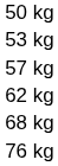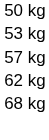- row: 76 kg
